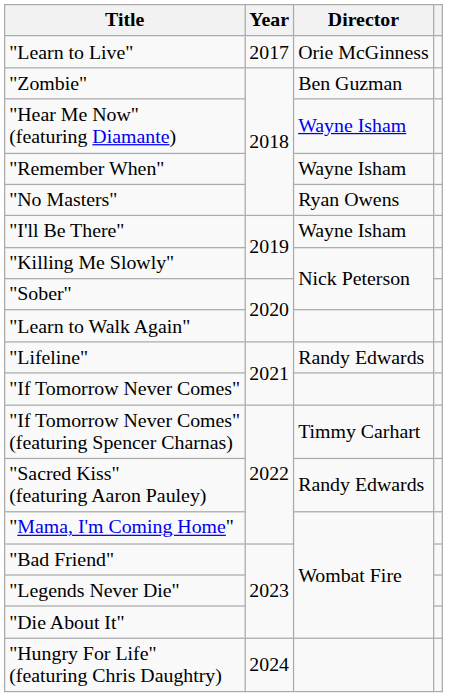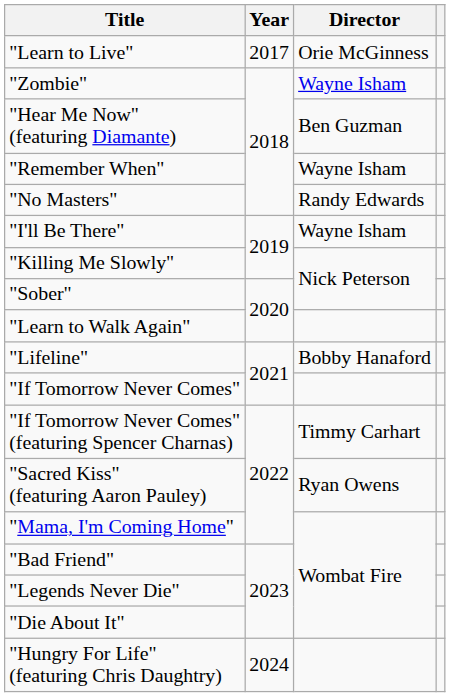"Zombie" | Director: Ben Guzman -> Wayne Isham
"Hear Me Now" (featuring Diamante) | Director: Wayne Isham -> Ben Guzman
"No Masters" | Director: Ryan Owens -> Randy Edwards
"Lifeline" | Director: Randy Edwards -> Bobby Hanaford
"Sacred Kiss" (featuring Aaron Pauley) | Director: Randy Edwards -> Ryan Owens
